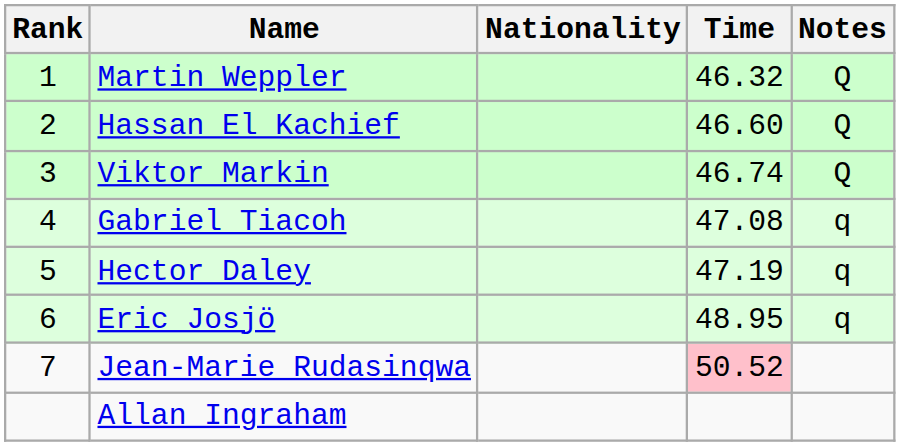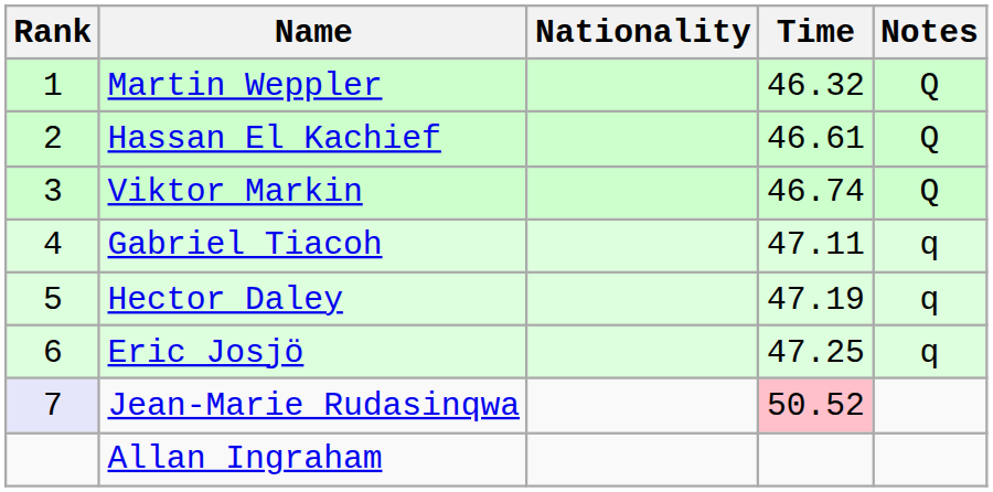Hassan El Kachief | Time: 46.60 -> 46.61
Gabriel Tiacoh | Time: 47.08 -> 47.11
Eric Josjö | Time: 48.95 -> 47.25
Jean-Marie Rudasinqwa | Rank: no background -> lavender background
